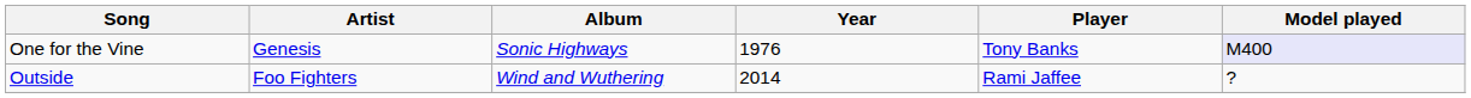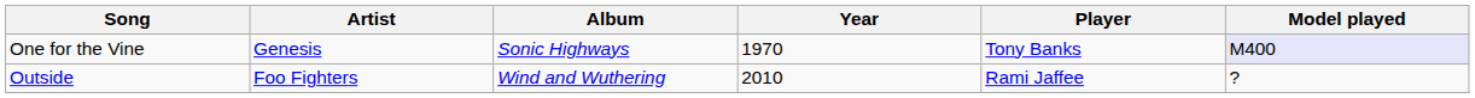One for the Vine | Year: 1976 -> 1970
Outside | Year: 2014 -> 2010
